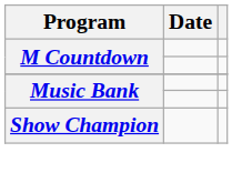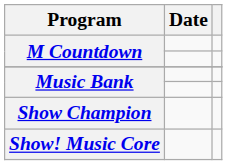+ row: Show! Music Core
